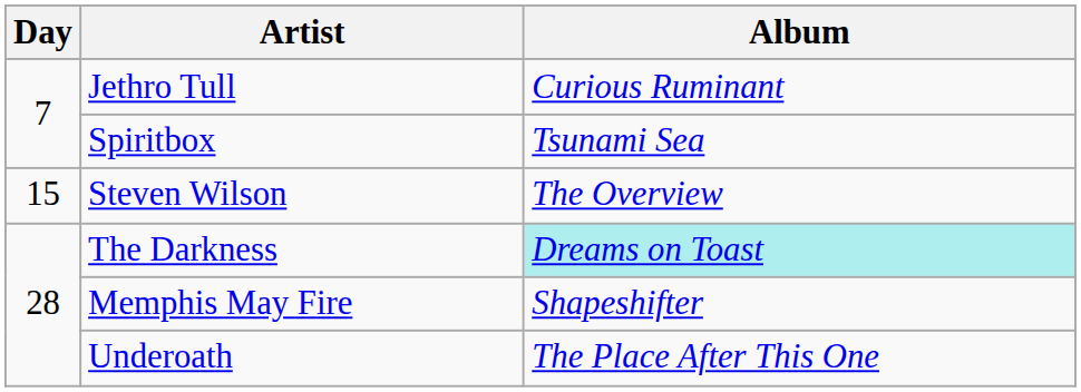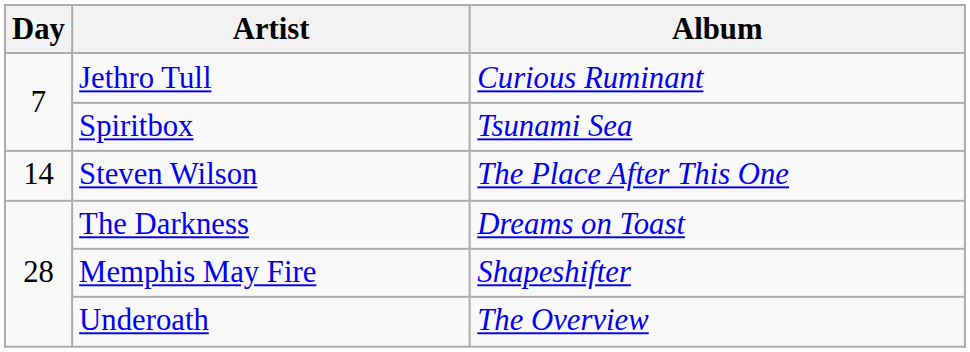Steven Wilson | Day: 15 -> 14
Steven Wilson | Album: The Overview -> The Place After This One
The Darkness | Album: paleturquoise background -> no background
Underoath | Album: The Place After This One -> The Overview
